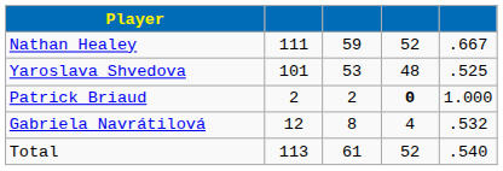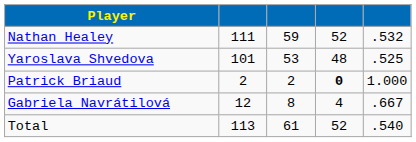Nathan Healey | column 5: .667 -> .532
Gabriela Navrátilová | column 5: .532 -> .667
